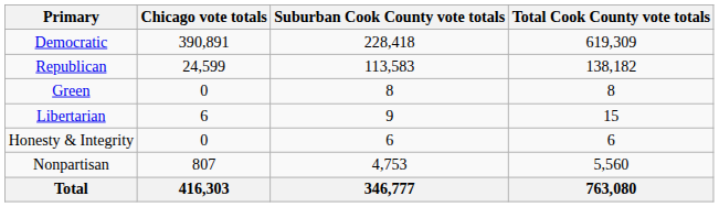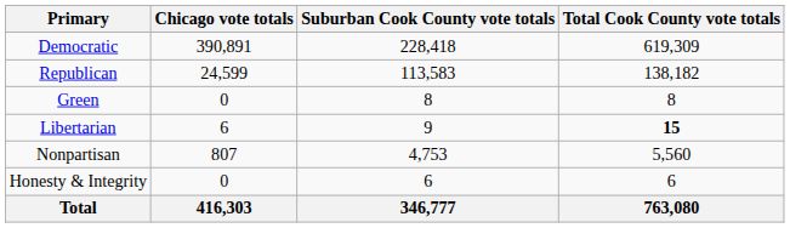Libertarian | Total Cook County vote totals: normal -> bold
rows swapped: Honesty & Integrity <-> Nonpartisan
